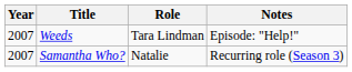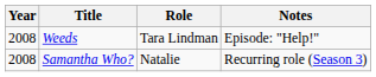Weeds | Year: 2007 -> 2008
Samantha Who? | Year: 2007 -> 2008
